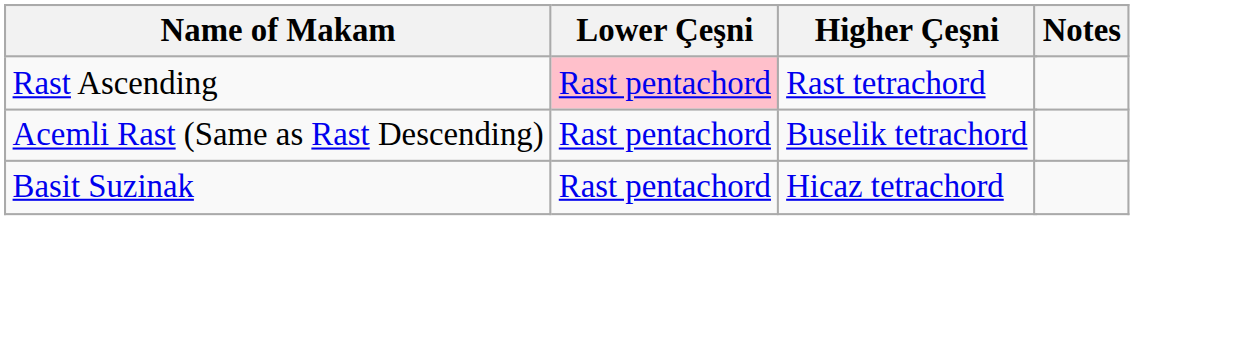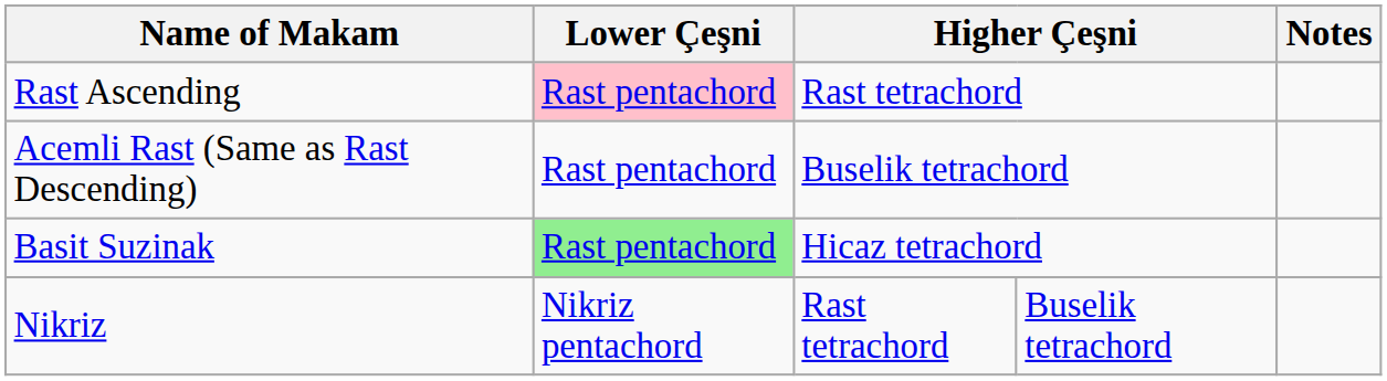Basit Suzinak | Lower Çeşni: no background -> lightgreen background
+ row: Nikriz | Nikriz pentachord | Rast tetrachord | Buselik tetrachord
